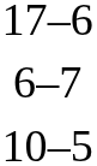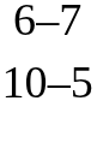- row: 17–6
